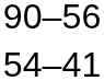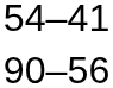rows swapped: 54–41 <-> 90–56
